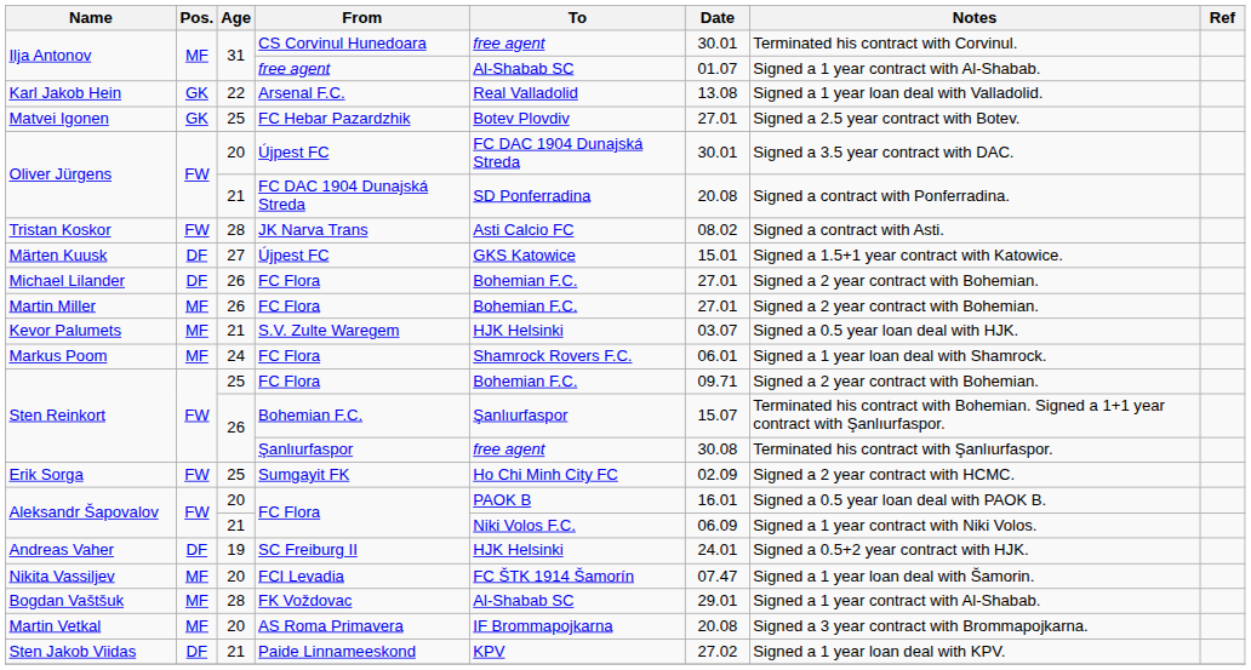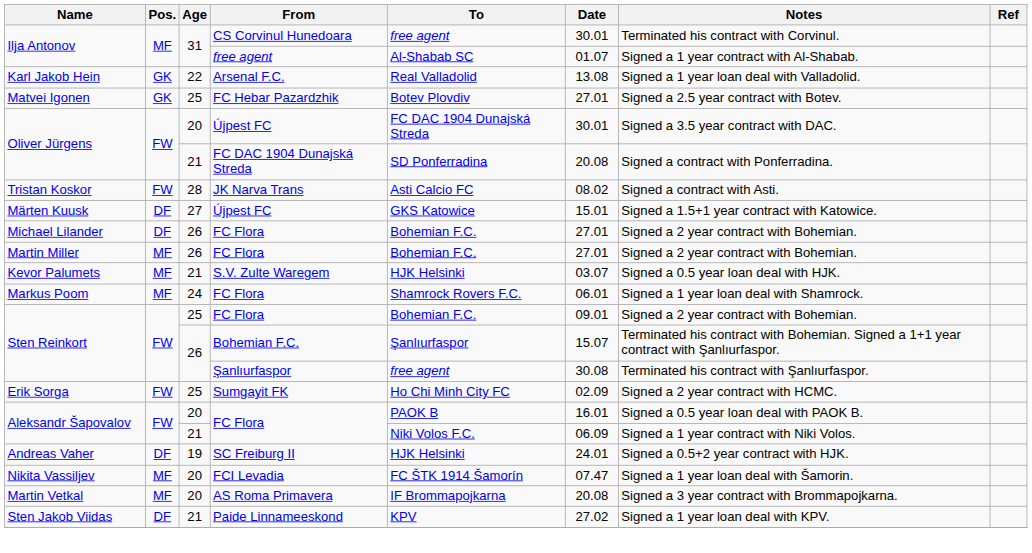Sten Reinkort / FC Flora | Date: 09.71 -> 09.01
- row: Bogdan Vaštšuk | MF | 28 | FK Voždovac | Al-Shabab SC | 29.01 | Signed a 1 year contract with Al-Shabab.
